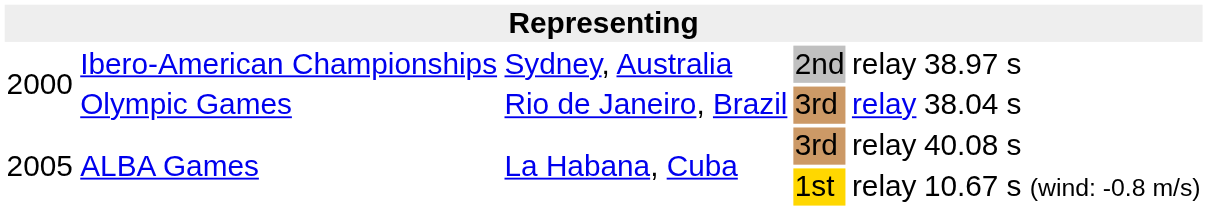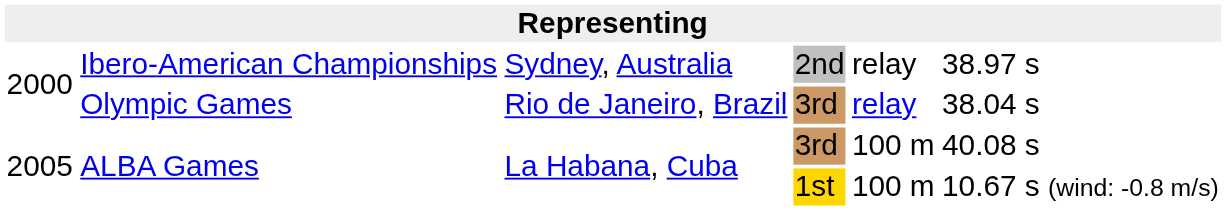ALBA Games / 3rd | column 5: relay -> 100 m
ALBA Games / 1st | column 5: relay -> 100 m
